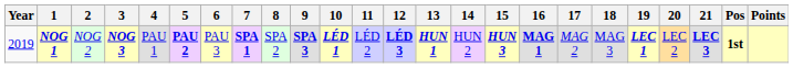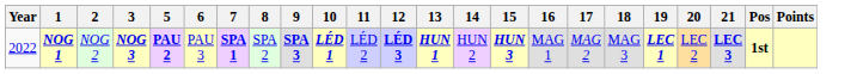- column: 4 | PAU 1
NOG 1 | Year: 2019 -> 2022
NOG 1 | 16: bold -> normal
